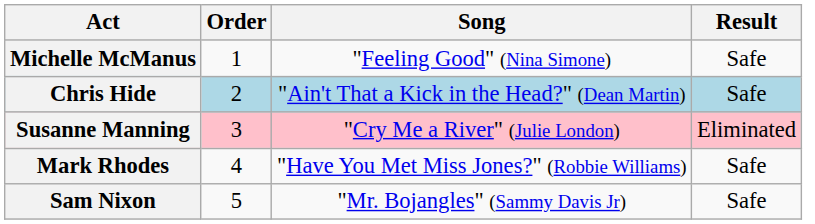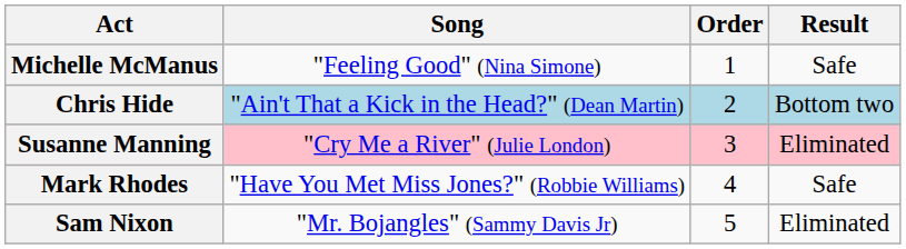columns swapped: Order <-> Song
Chris Hide | Result: Safe -> Bottom two
Sam Nixon | Result: Safe -> Eliminated
